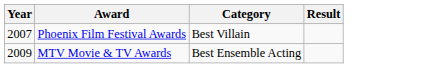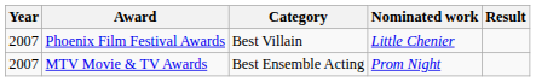+ column: Nominated work | Little Chenier | Prom Night
MTV Movie & TV Awards | Year: 2009 -> 2007
